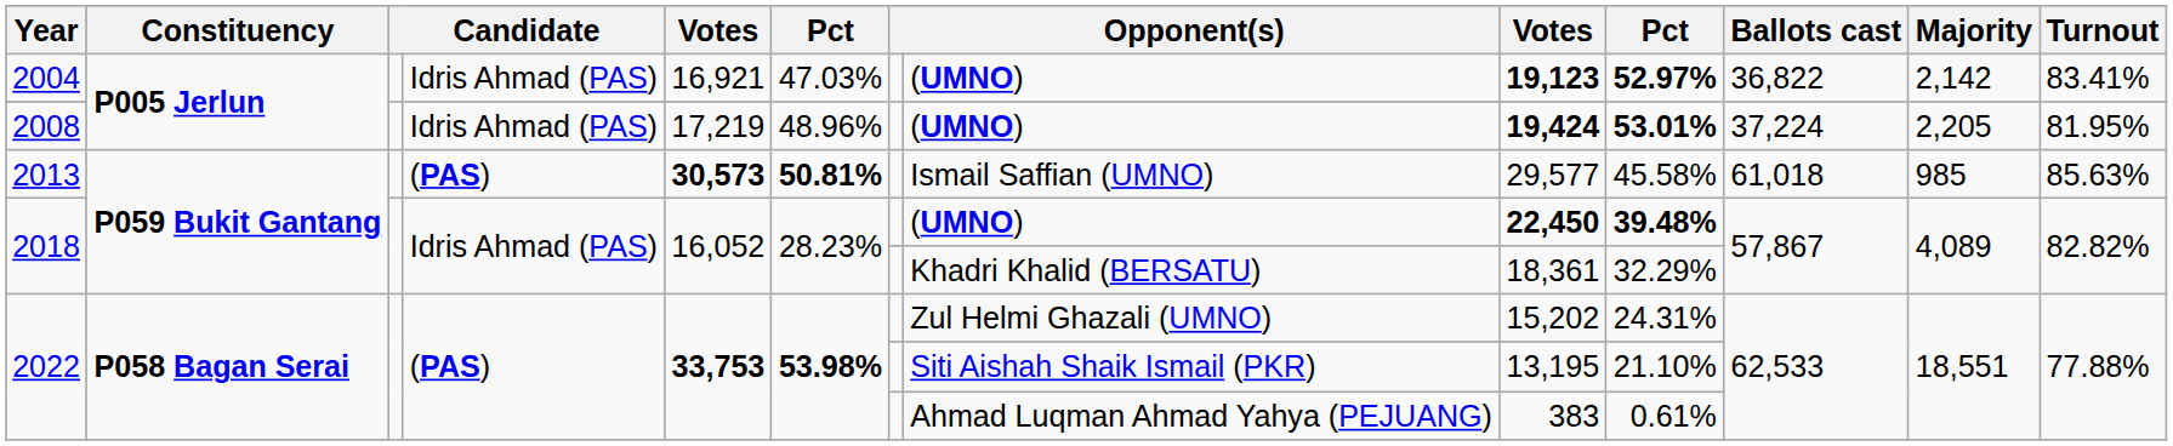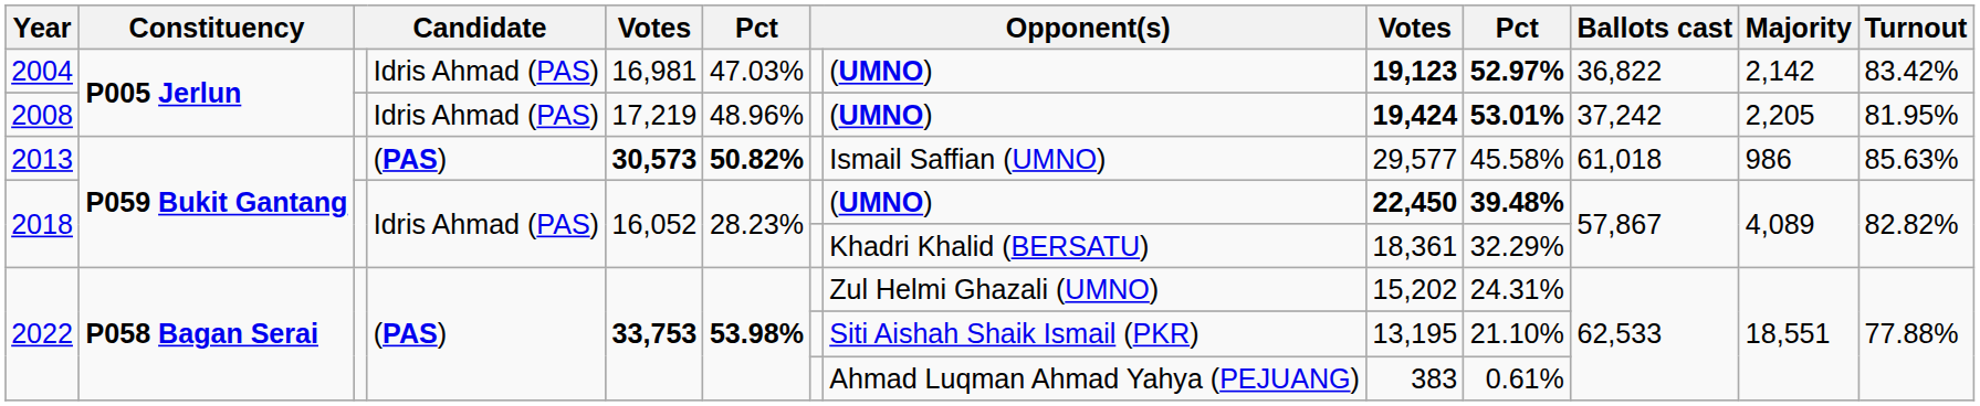2004 | column 5: 16,921 -> 16,981
2004 | Turnout: 83.41% -> 83.42%
2008 | Ballots cast: 37,224 -> 37,242
2013 | column 6: 50.81% -> 50.82%
2013 | Majority: 985 -> 986
